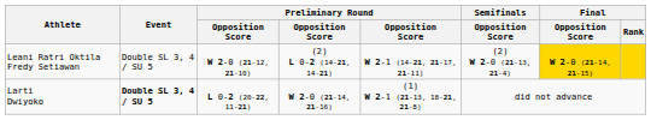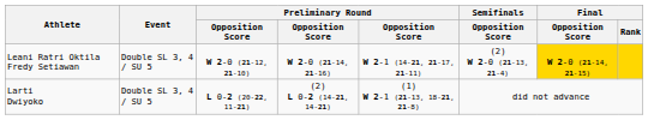Leani Ratri Oktila Fredy Setiawan | column 4: (2) L 0-2 (14-21, 14-21) -> W 2-0 (21-14, 21-16)
Larti Dwiyoko | Event: bold -> normal
Larti Dwiyoko | column 4: W 2-0 (21-14, 21-16) -> (2) L 0-2 (14-21, 14-21)
